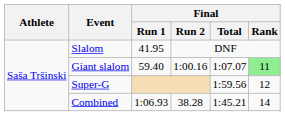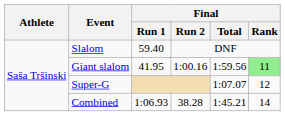Slalom | Final / Run 1: 41.95 -> 59.40
Giant slalom | Final / Run 1: 59.40 -> 41.95
Giant slalom | Final / Total: 1:07.07 -> 1:59.56
Super-G | Final / Total: 1:59.56 -> 1:07.07
